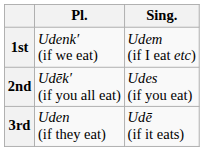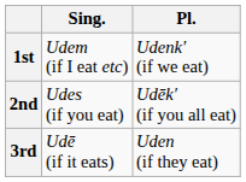columns swapped: Sing. <-> Pl.
